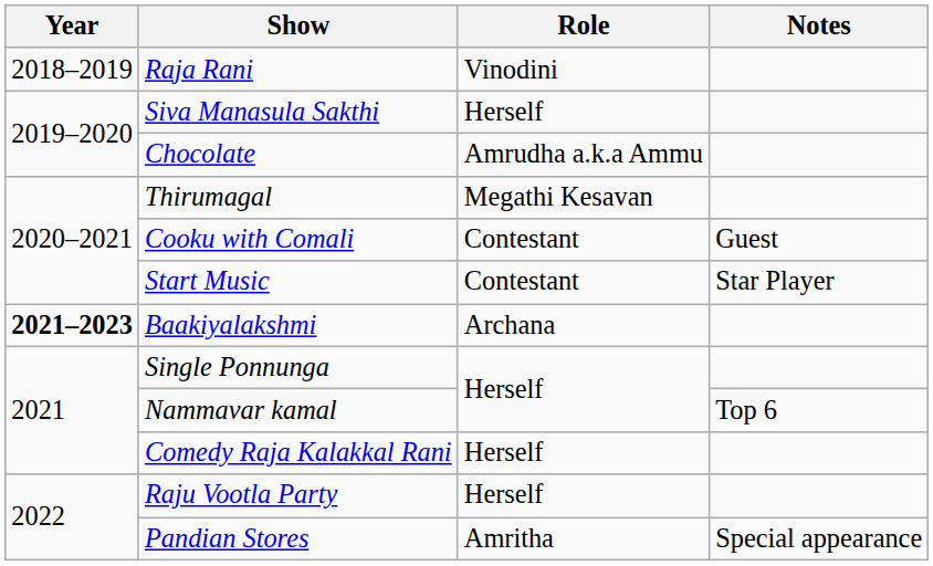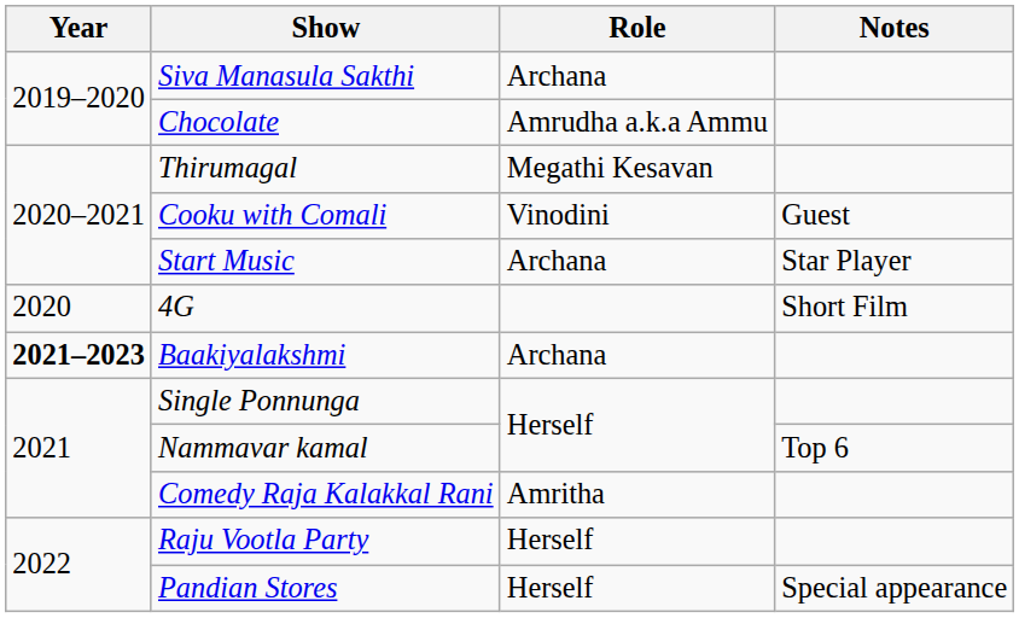- row: 2018–2019 | Raja Rani | Vinodini
Siva Manasula Sakthi | Role: Herself -> Archana
Cooku with Comali | Role: Contestant -> Vinodini
Start Music | Role: Contestant -> Archana
+ row: 2020 | 4G | Short Film
Comedy Raja Kalakkal Rani | Role: Herself -> Amritha
Pandian Stores | Role: Amritha -> Herself
